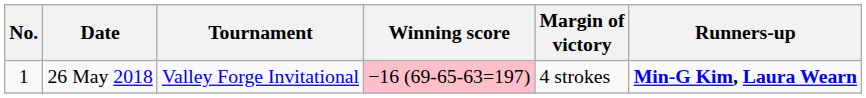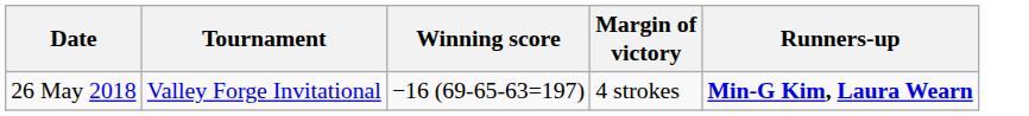- column: No. | 1
26 May 2018 | Winning score: pink background -> no background
